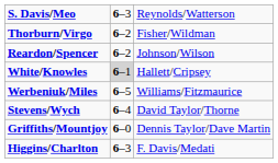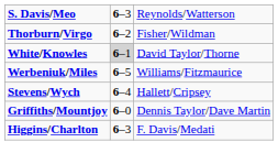- row: Reardon/Spencer | 6–2 | Johnson/Wilson
White/Knowles | column 3: Hallett/Cripsey -> David Taylor/Thorne
Stevens/Wych | column 3: David Taylor/Thorne -> Hallett/Cripsey
